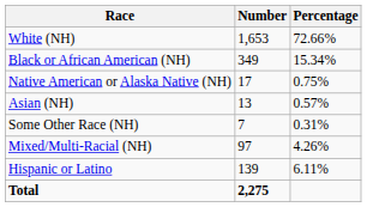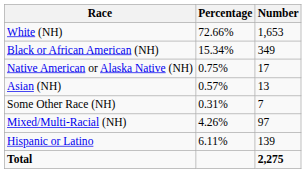columns swapped: Number <-> Percentage
